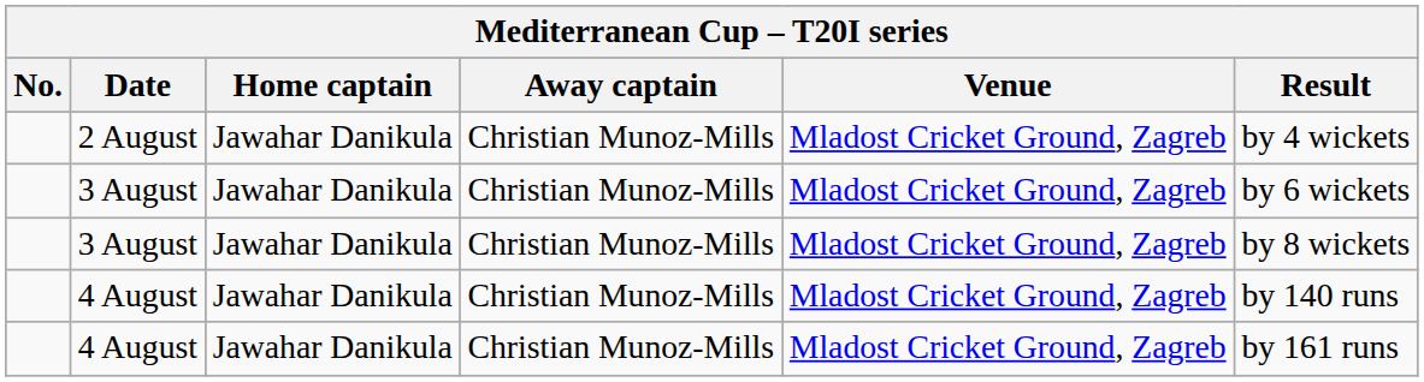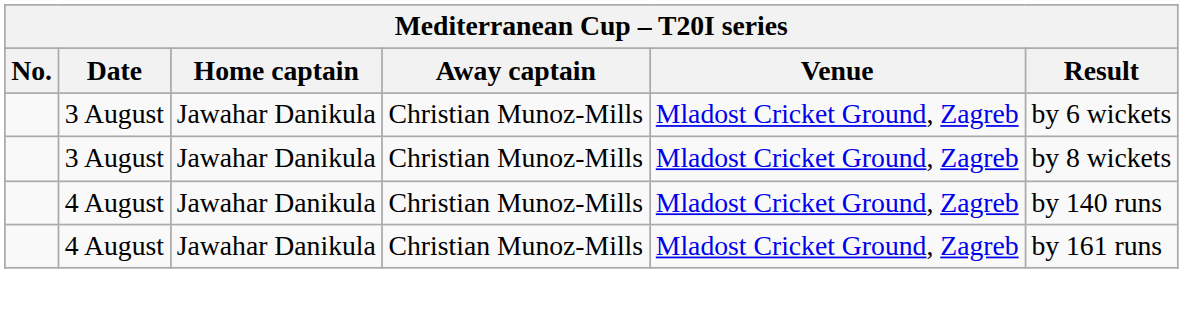- row: 2 August | Jawahar Danikula | Christian Munoz-Mills | Mladost Cricket Ground, Zagreb | by 4 wickets
